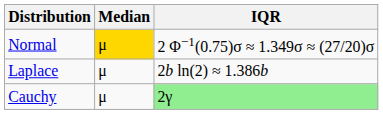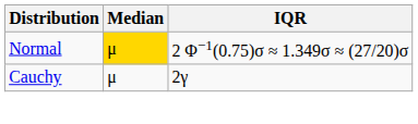- row: Laplace | μ | 2b ln(2) ≈ 1.386b
Cauchy | IQR: lightgreen background -> no background
